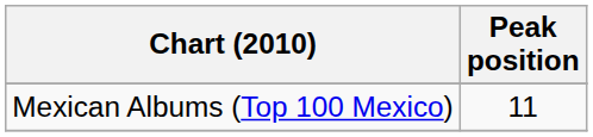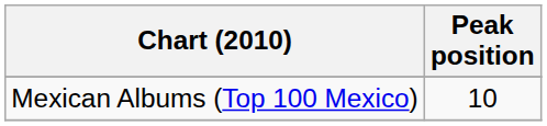Mexican Albums (Top 100 Mexico) | Peak position: 11 -> 10
